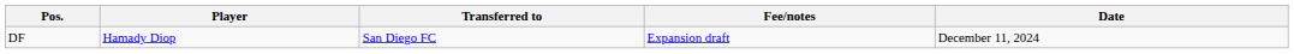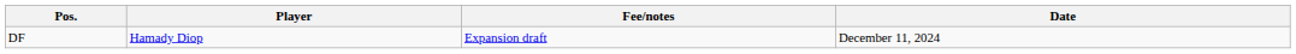- column: Transferred to | San Diego FC
